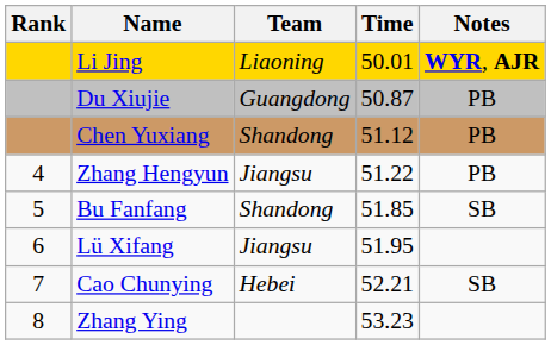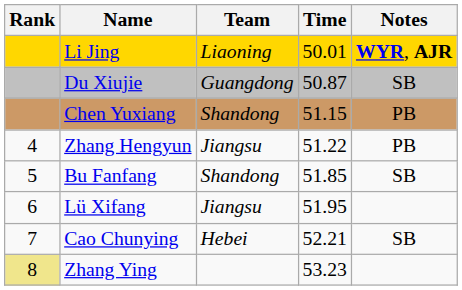Du Xiujie | Notes: PB -> SB
Chen Yuxiang | Time: 51.12 -> 51.15
Zhang Ying | Rank: no background -> khaki background
